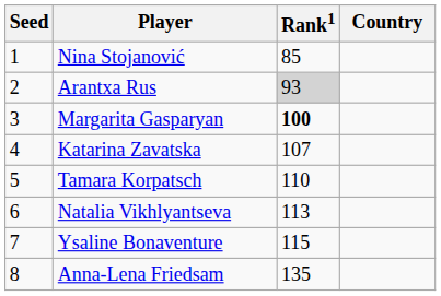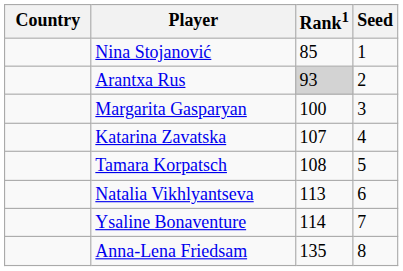columns swapped: Country <-> Seed
Margarita Gasparyan | Rank1: bold -> normal
Tamara Korpatsch | Rank1: 110 -> 108
Ysaline Bonaventure | Rank1: 115 -> 114
